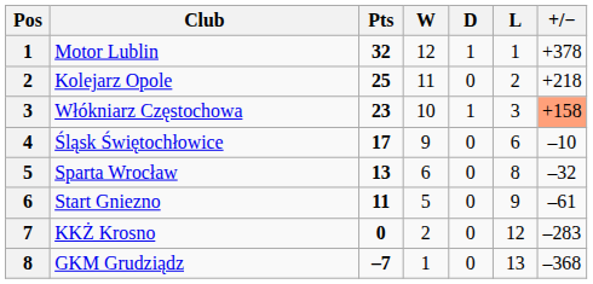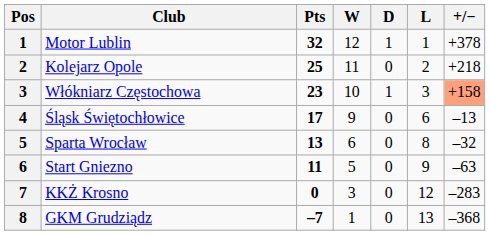Śląsk Świętochłowice | +/−: –10 -> –13
Start Gniezno | +/−: –61 -> –63
KKŻ Krosno | W: 2 -> 3
